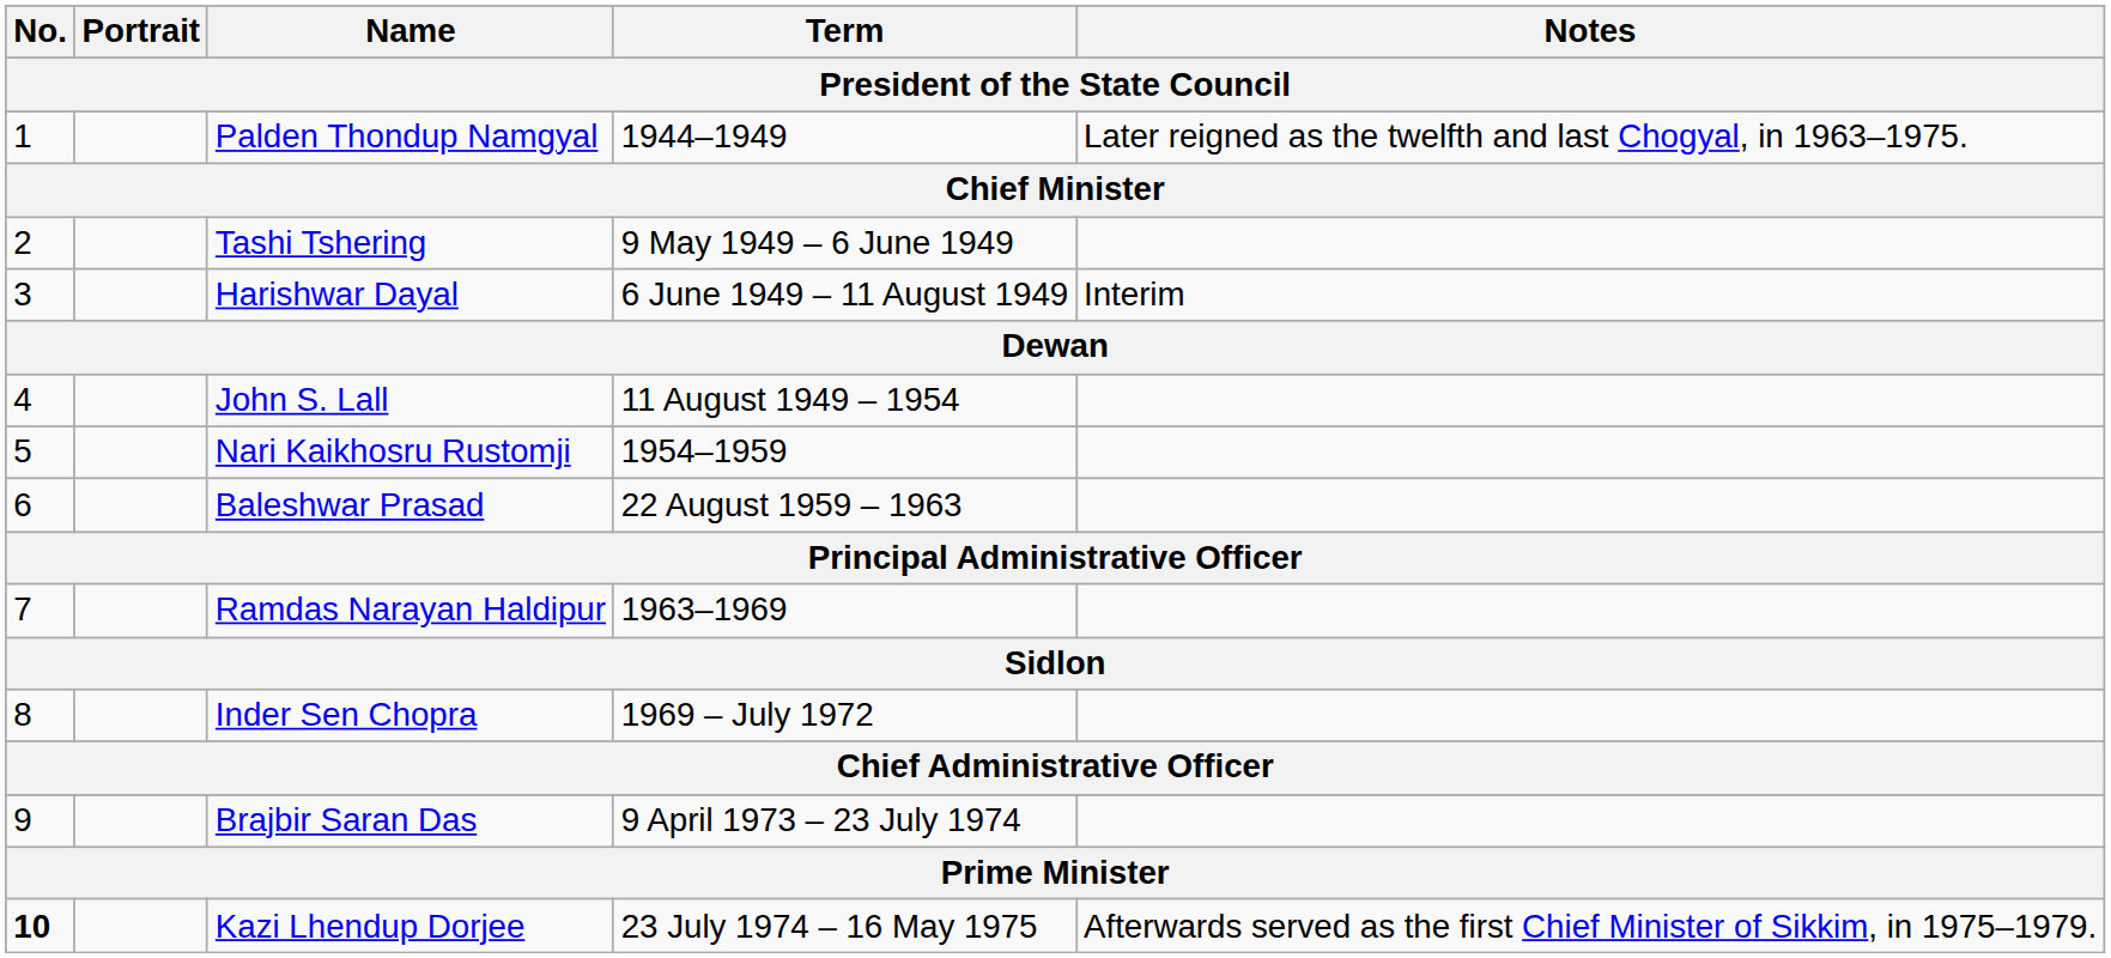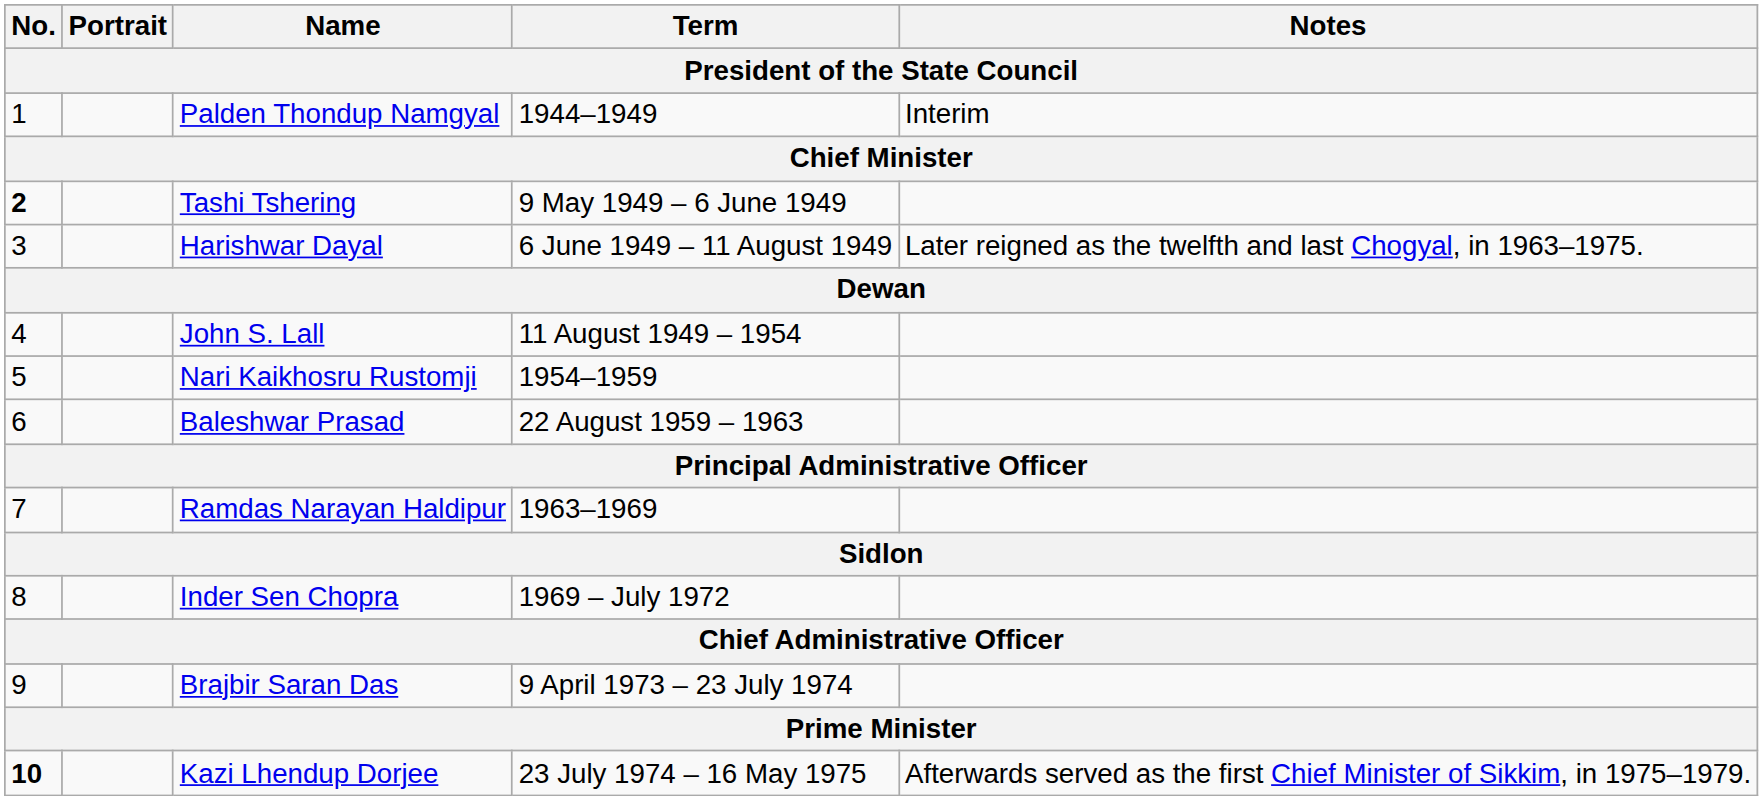Palden Thondup Namgyal | Notes: Later reigned as the twelfth and last Chogyal, in 1963–1975. -> Interim
Tashi Tshering | No.: normal -> bold
Harishwar Dayal | Notes: Interim -> Later reigned as the twelfth and last Chogyal, in 1963–1975.
